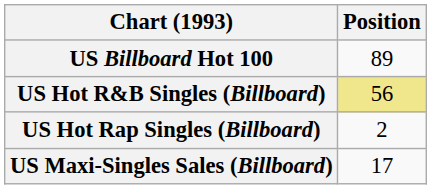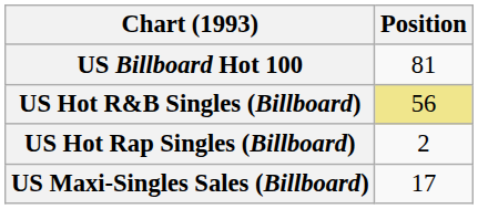US Billboard Hot 100 | Position: 89 -> 81
